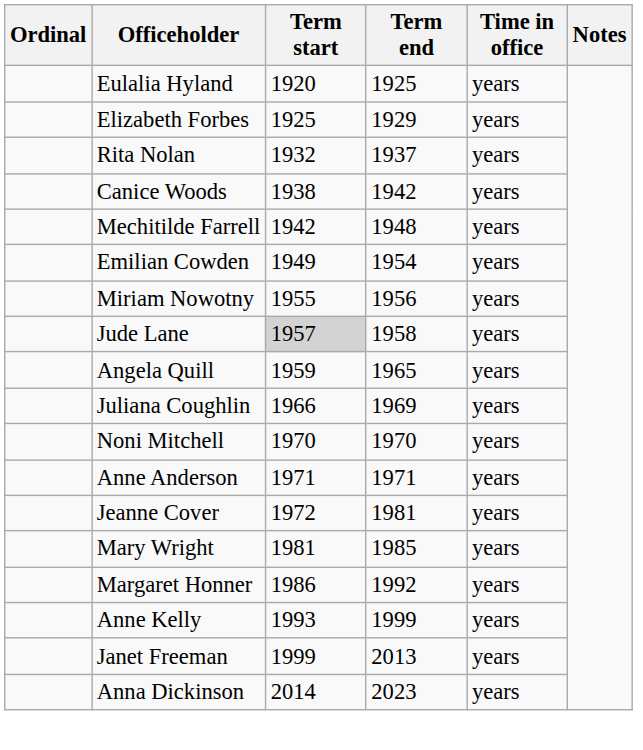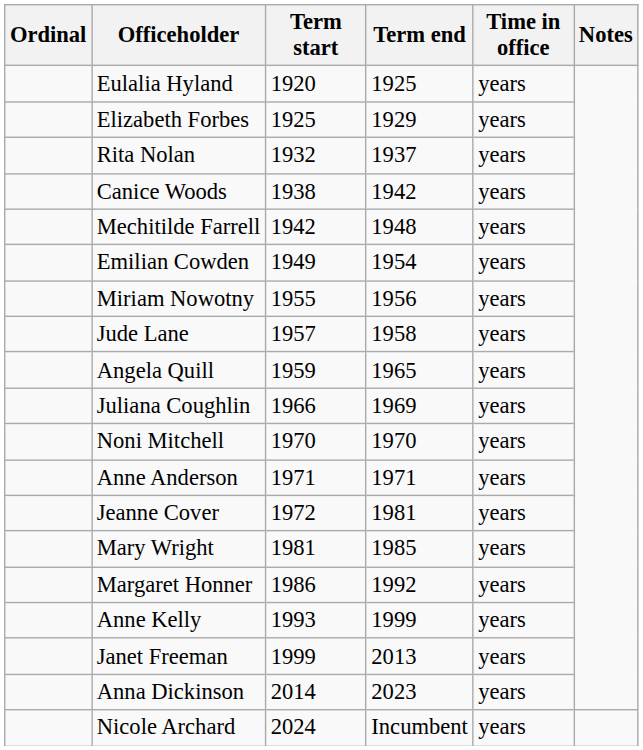Jude Lane | Term start: lightgrey background -> no background
+ row: Nicole Archard | 2024 | Incumbent | years
